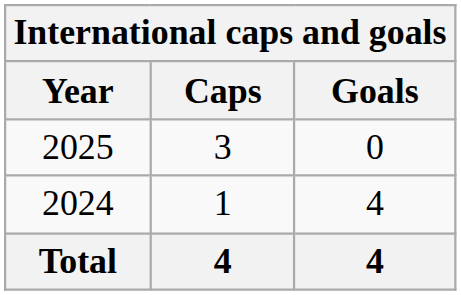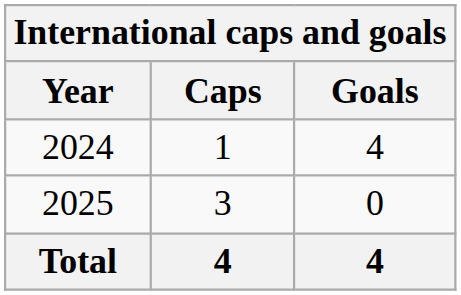rows swapped: 2024 <-> 2025
